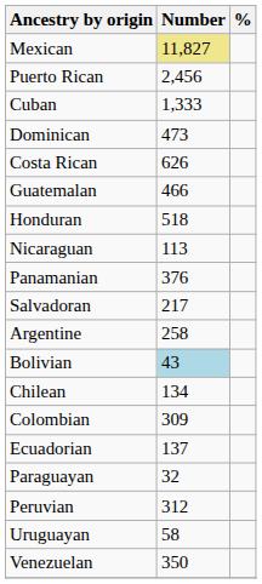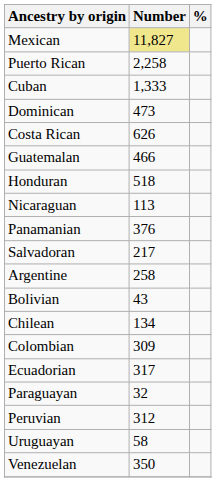Puerto Rican | Number: 2,456 -> 2,258
Bolivian | Number: lightblue background -> no background
Ecuadorian | Number: 137 -> 317
